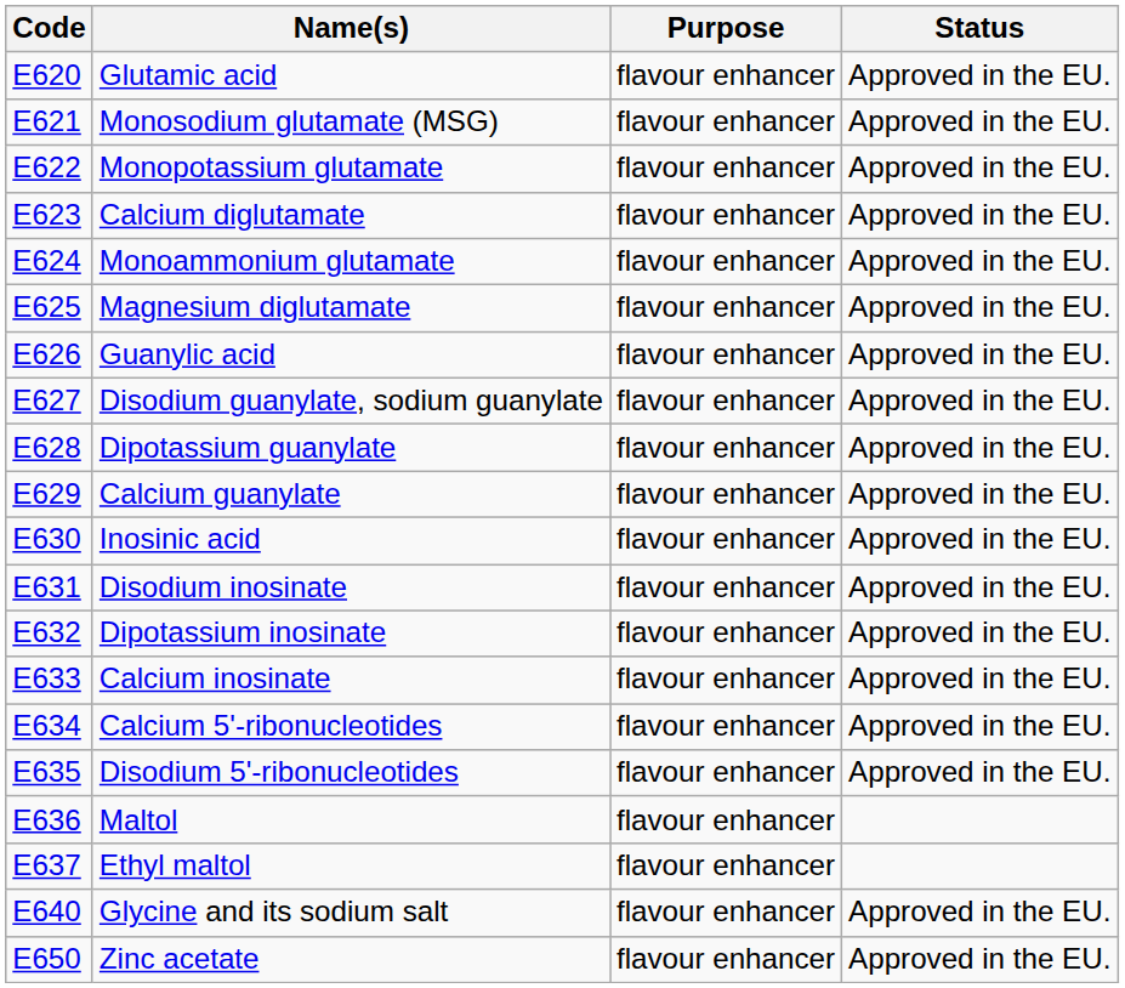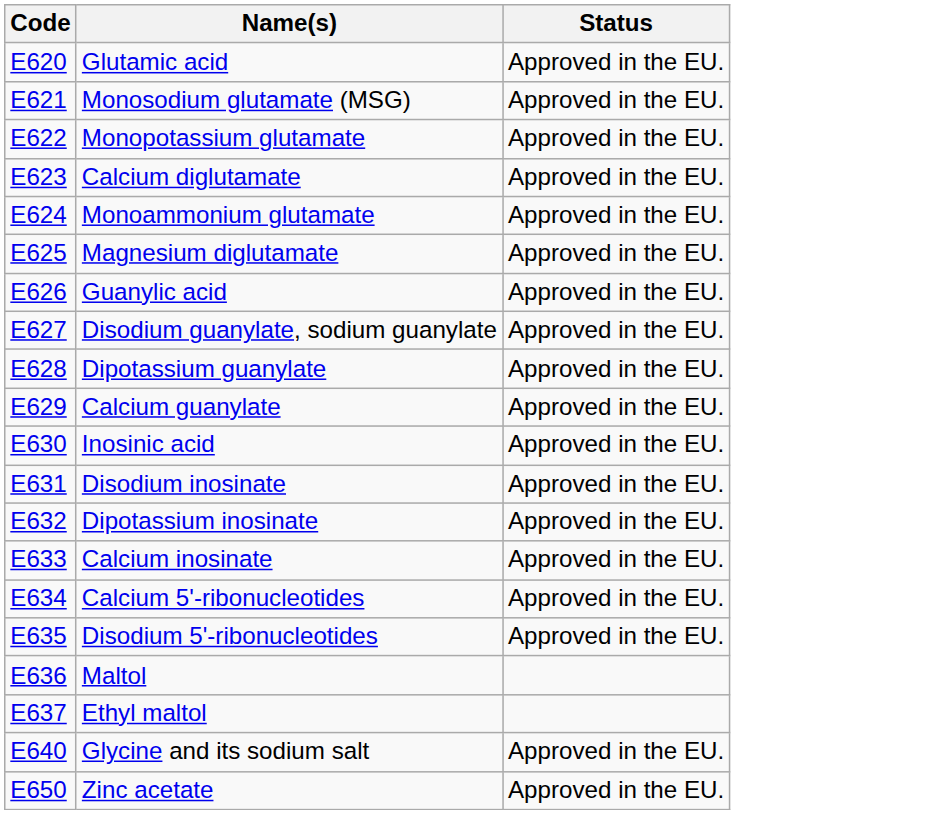- column: Purpose | flavour enhancer | flavour enhancer | flavour enhancer | flavour enhancer | flavour enhancer | flavour enhancer | flavour enhancer | flavour enhancer | flavour enhancer | flavour enhancer | flavour enhancer | flavour enhancer | flavour enhancer | flavour enhancer | flavour enhancer | flavour enhancer | flavour enhancer | flavour enhancer | flavour enhancer | flavour enhancer
